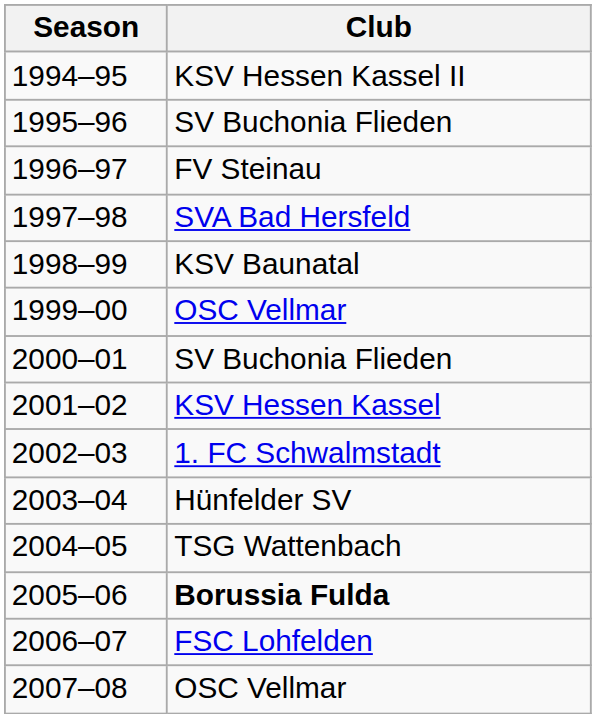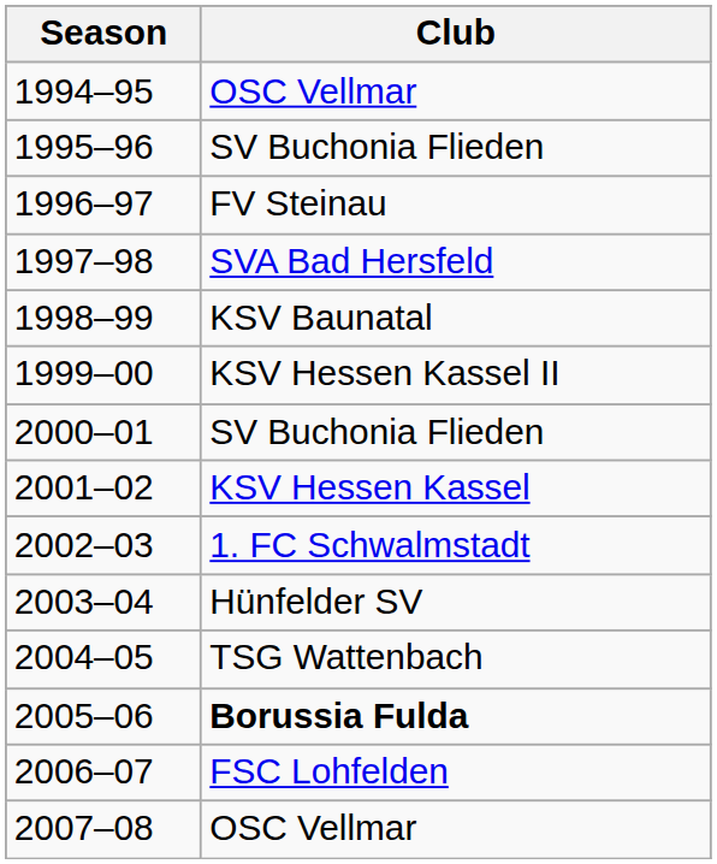1994–95 | Club: KSV Hessen Kassel II -> OSC Vellmar
1999–00 | Club: OSC Vellmar -> KSV Hessen Kassel II
